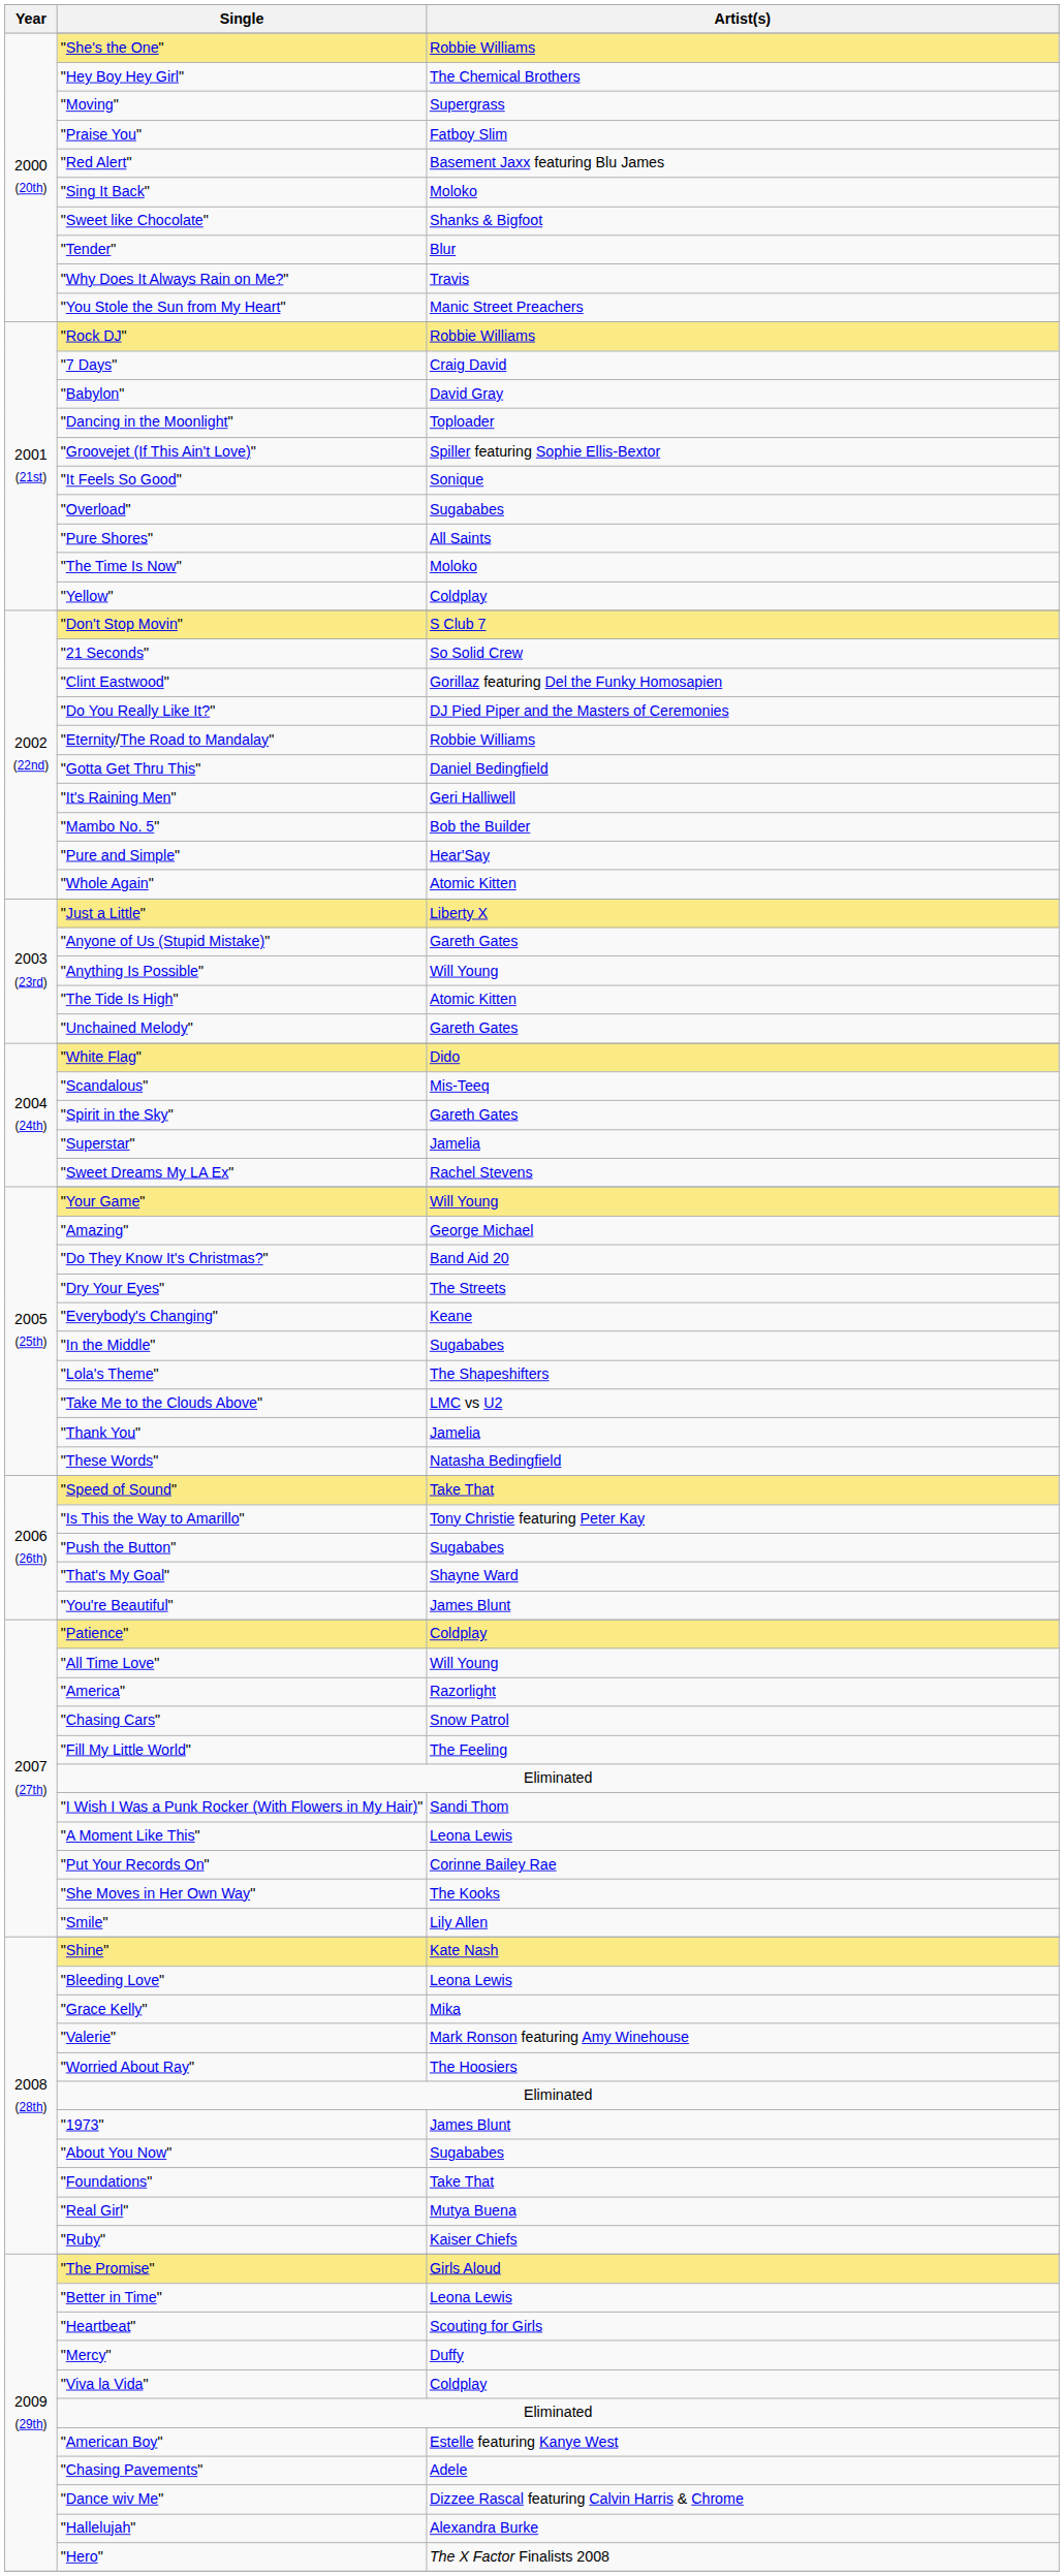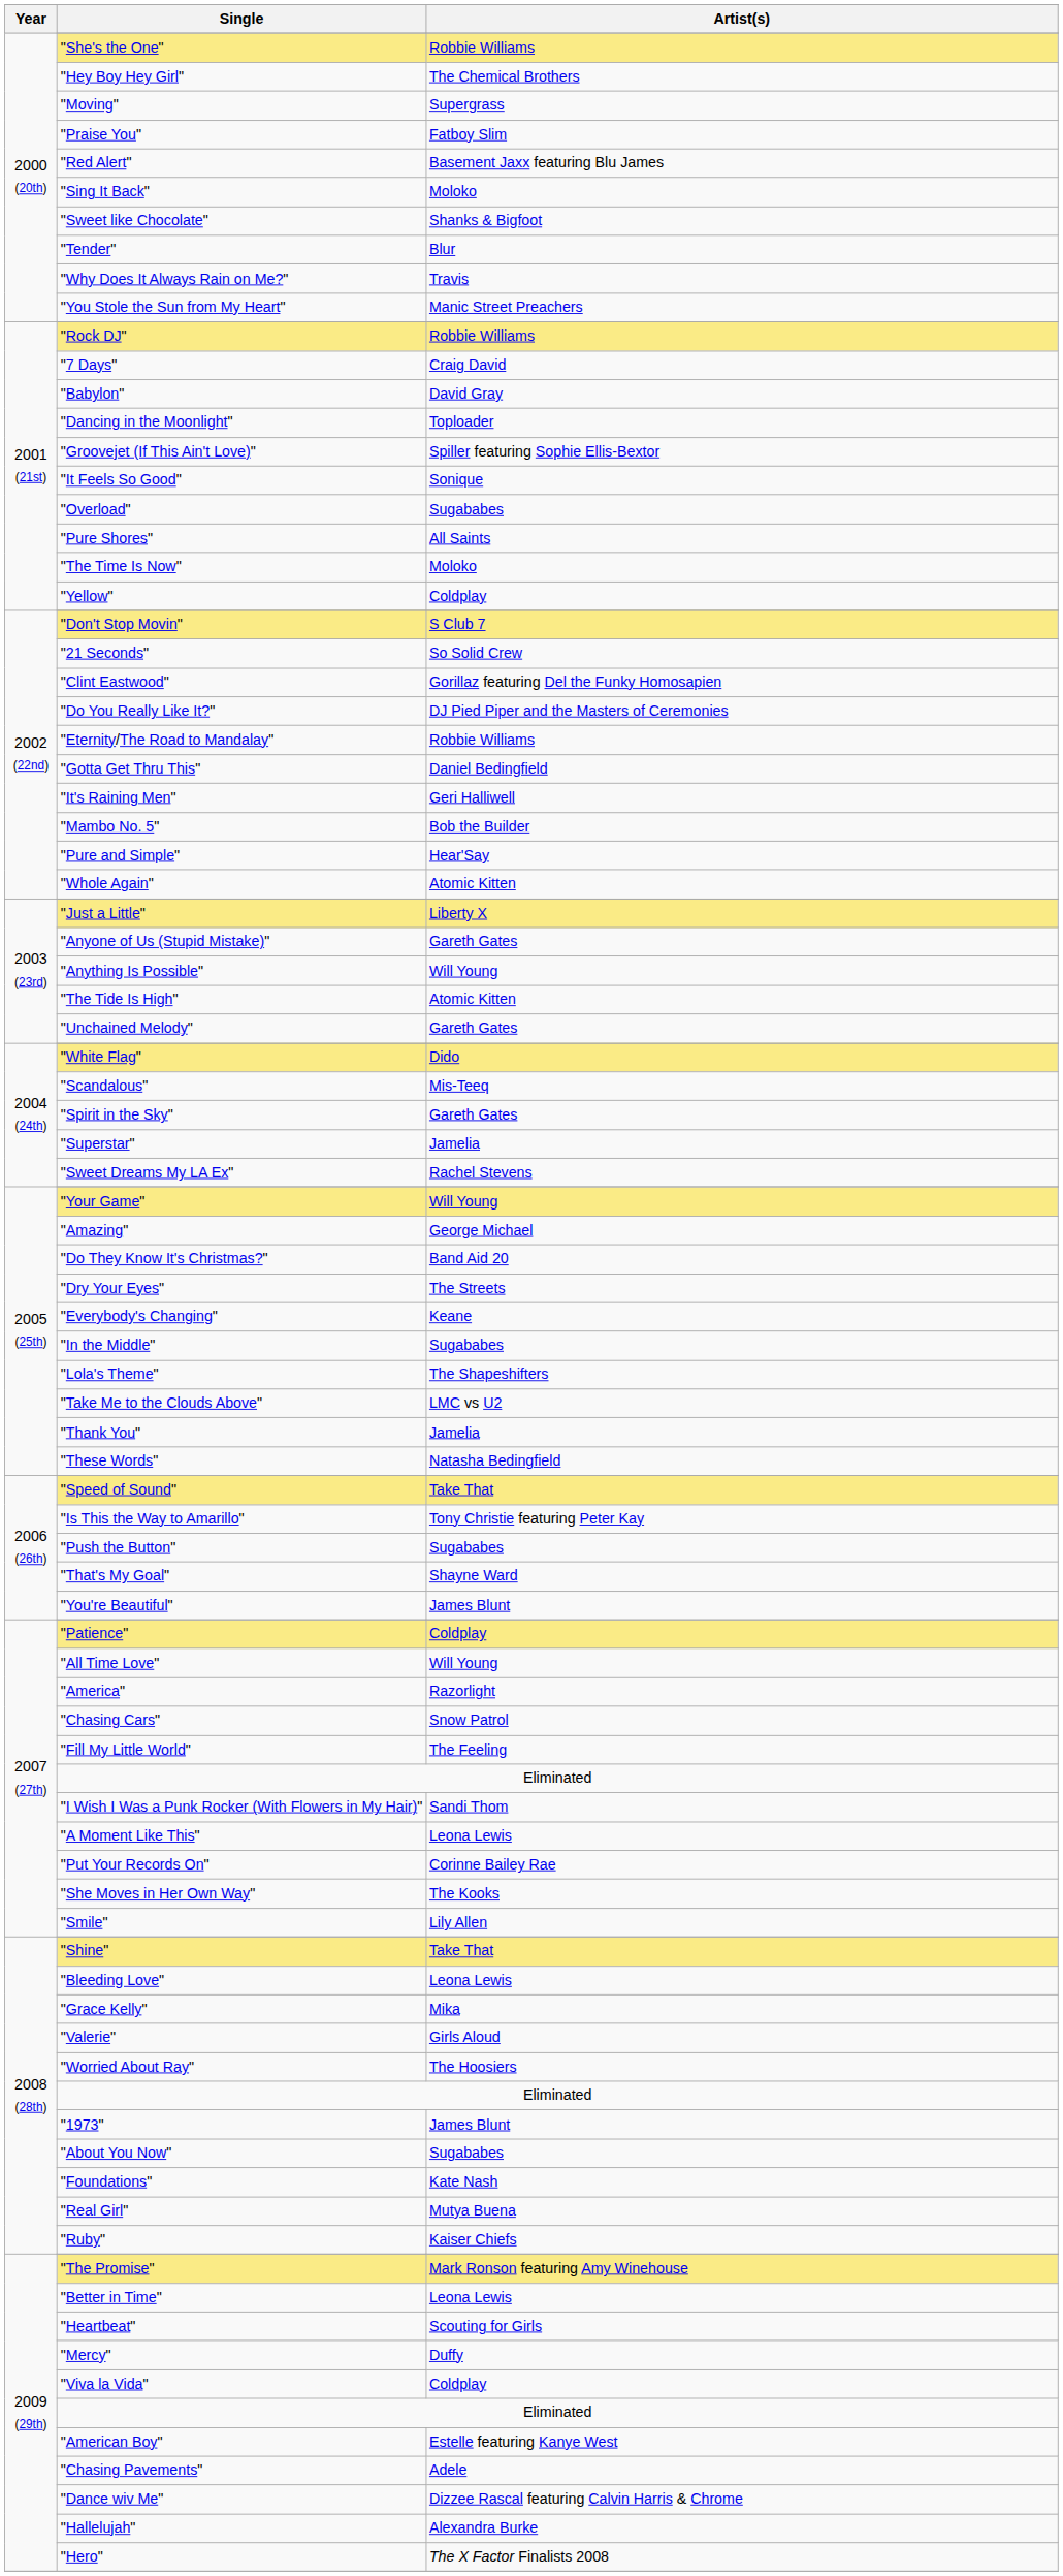"Shine" | Artist(s): Kate Nash -> Take That
"Valerie" | Artist(s): Mark Ronson featuring Amy Winehouse -> Girls Aloud
"Foundations" | Artist(s): Take That -> Kate Nash
"The Promise" | Artist(s): Girls Aloud -> Mark Ronson featuring Amy Winehouse
